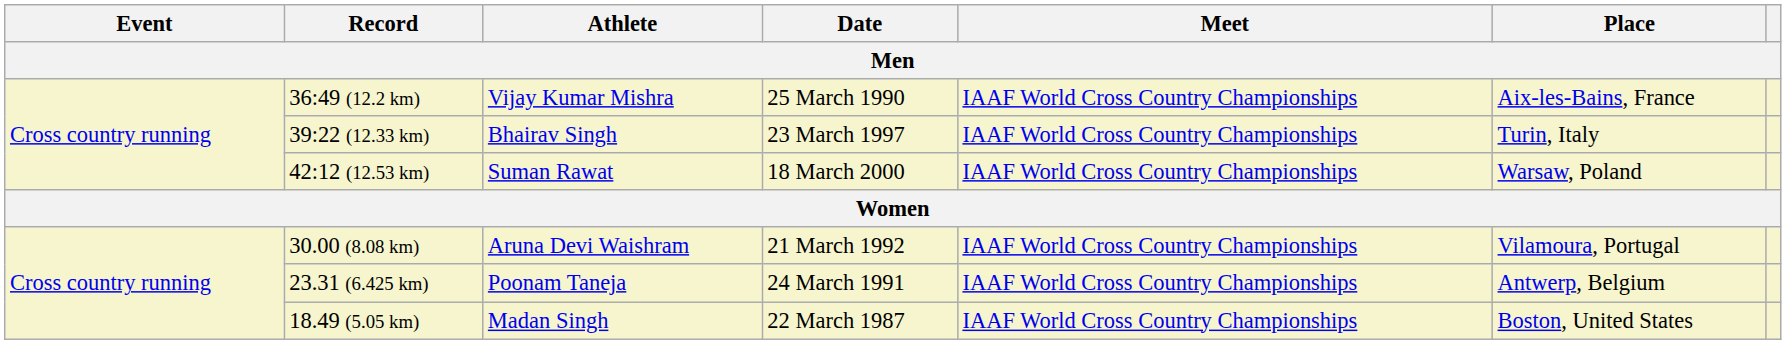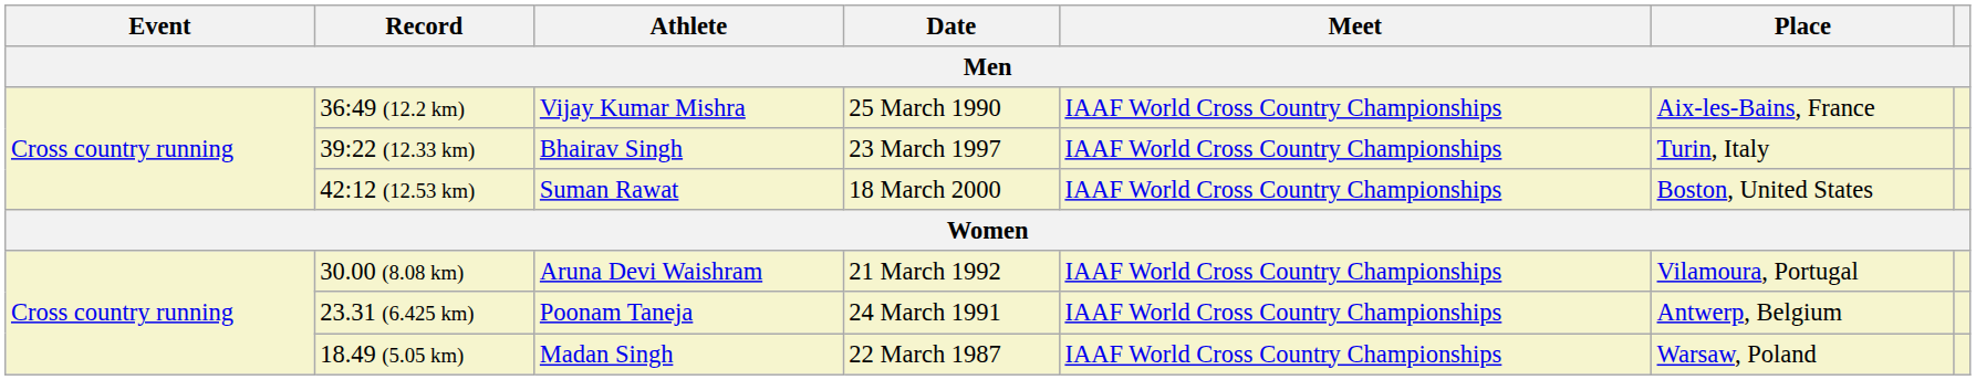42:12 (12.53 km) | Place: Warsaw, Poland -> Boston, United States
18.49 (5.05 km) | Place: Boston, United States -> Warsaw, Poland
